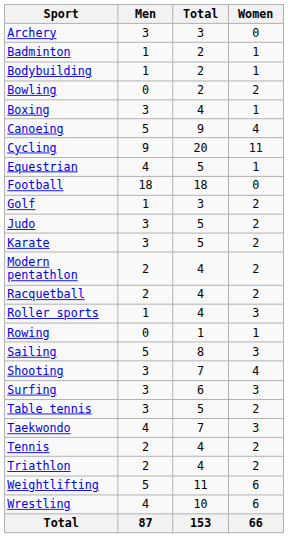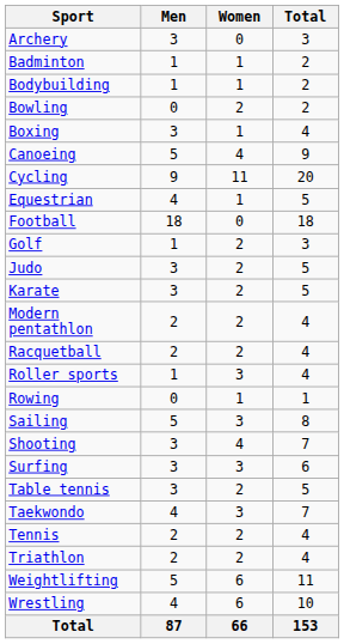columns swapped: Women <-> Total
